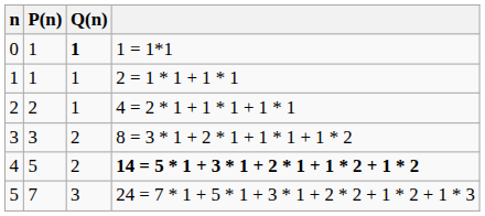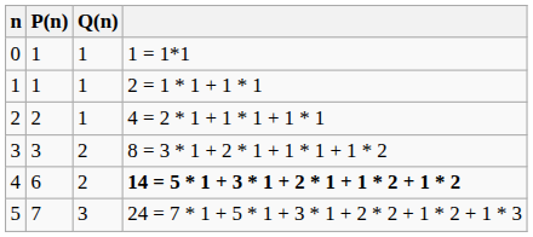0 | Q(n): bold -> normal
4 | P(n): 5 -> 6
